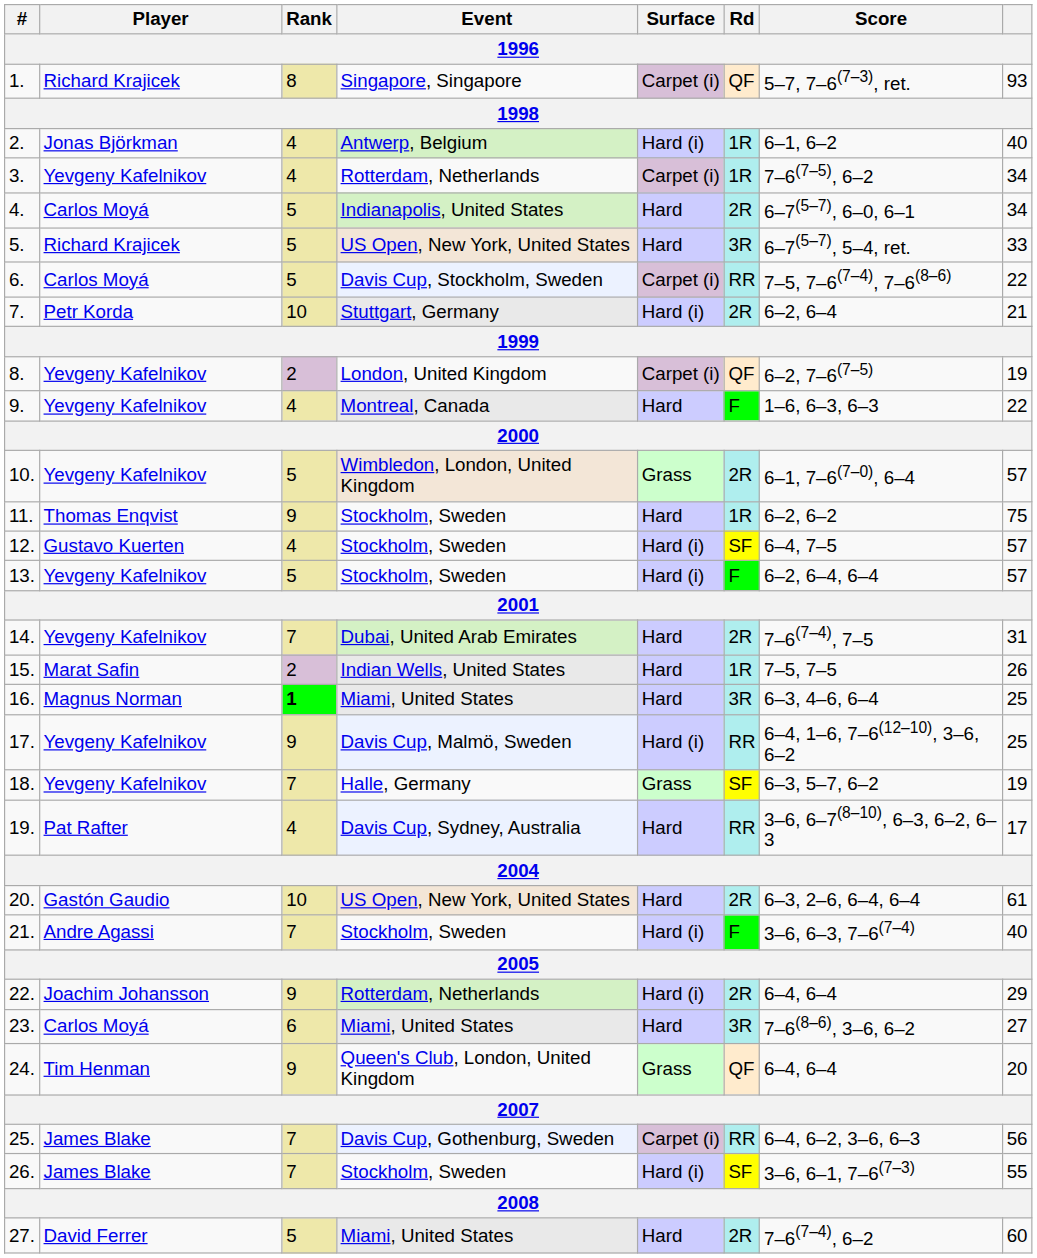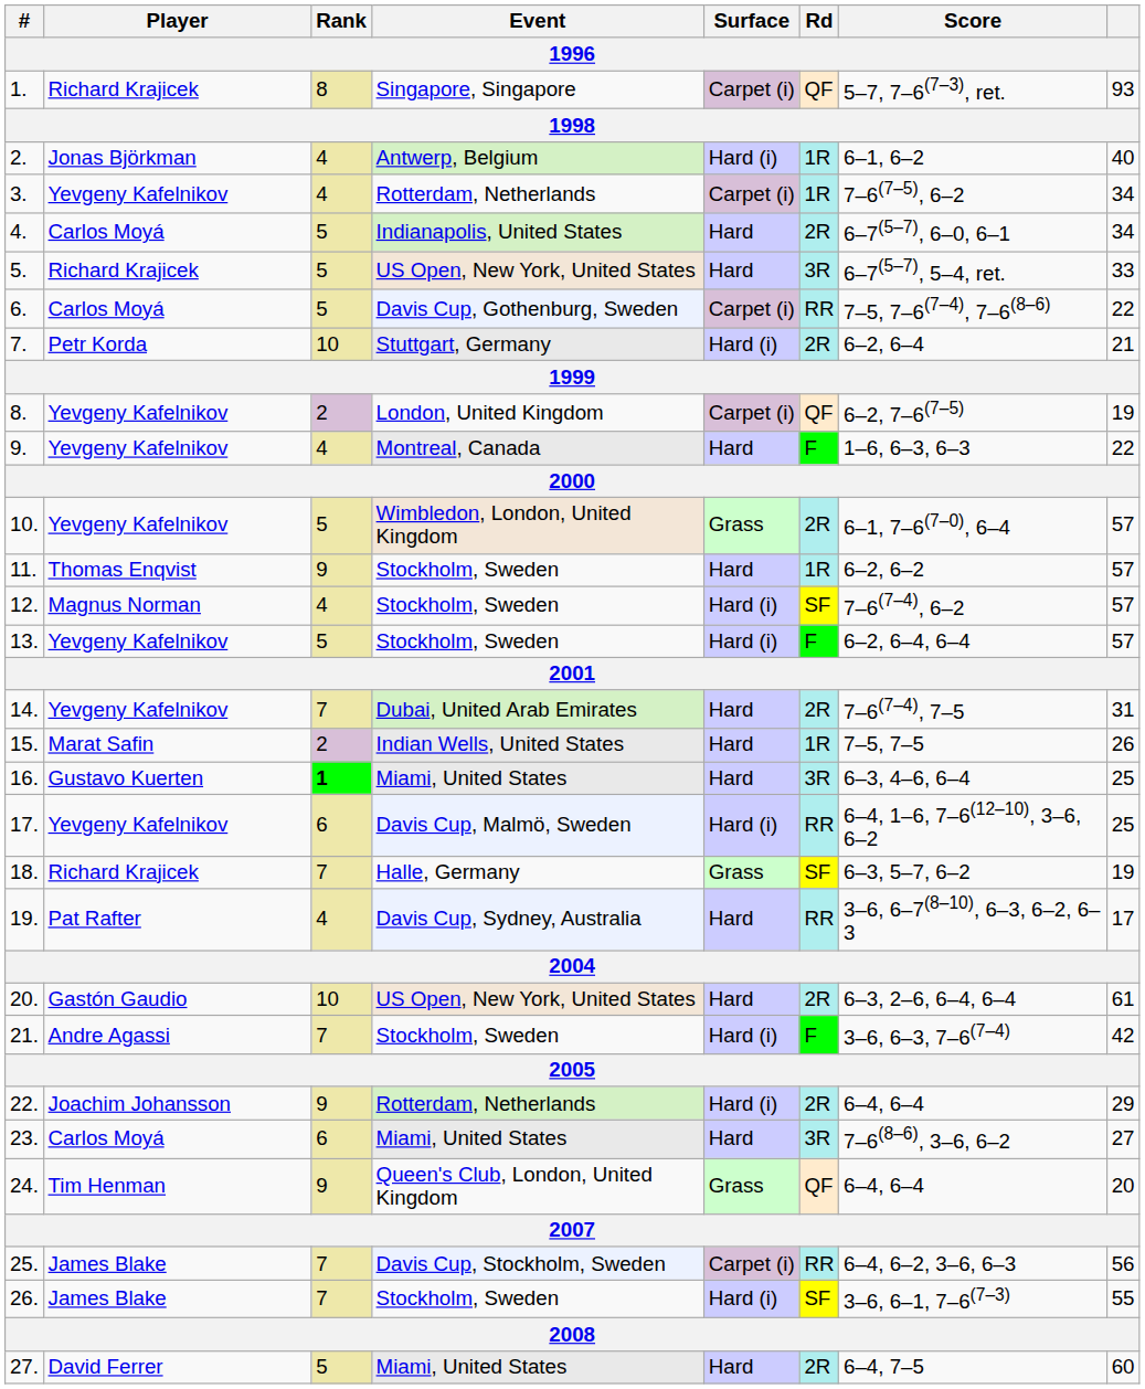6. | Event: Davis Cup, Stockholm, Sweden -> Davis Cup, Gothenburg, Sweden
11. | column 8: 75 -> 57
12. | Player: Gustavo Kuerten -> Magnus Norman
12. | Score: 6–4, 7–5 -> 7–6(7–4), 6–2
16. | Player: Magnus Norman -> Gustavo Kuerten
17. | Rank: 9 -> 6
18. | Player: Yevgeny Kafelnikov -> Richard Krajicek
21. | column 8: 40 -> 42
25. | Event: Davis Cup, Gothenburg, Sweden -> Davis Cup, Stockholm, Sweden
27. | Score: 7–6(7–4), 6–2 -> 6–4, 7–5
